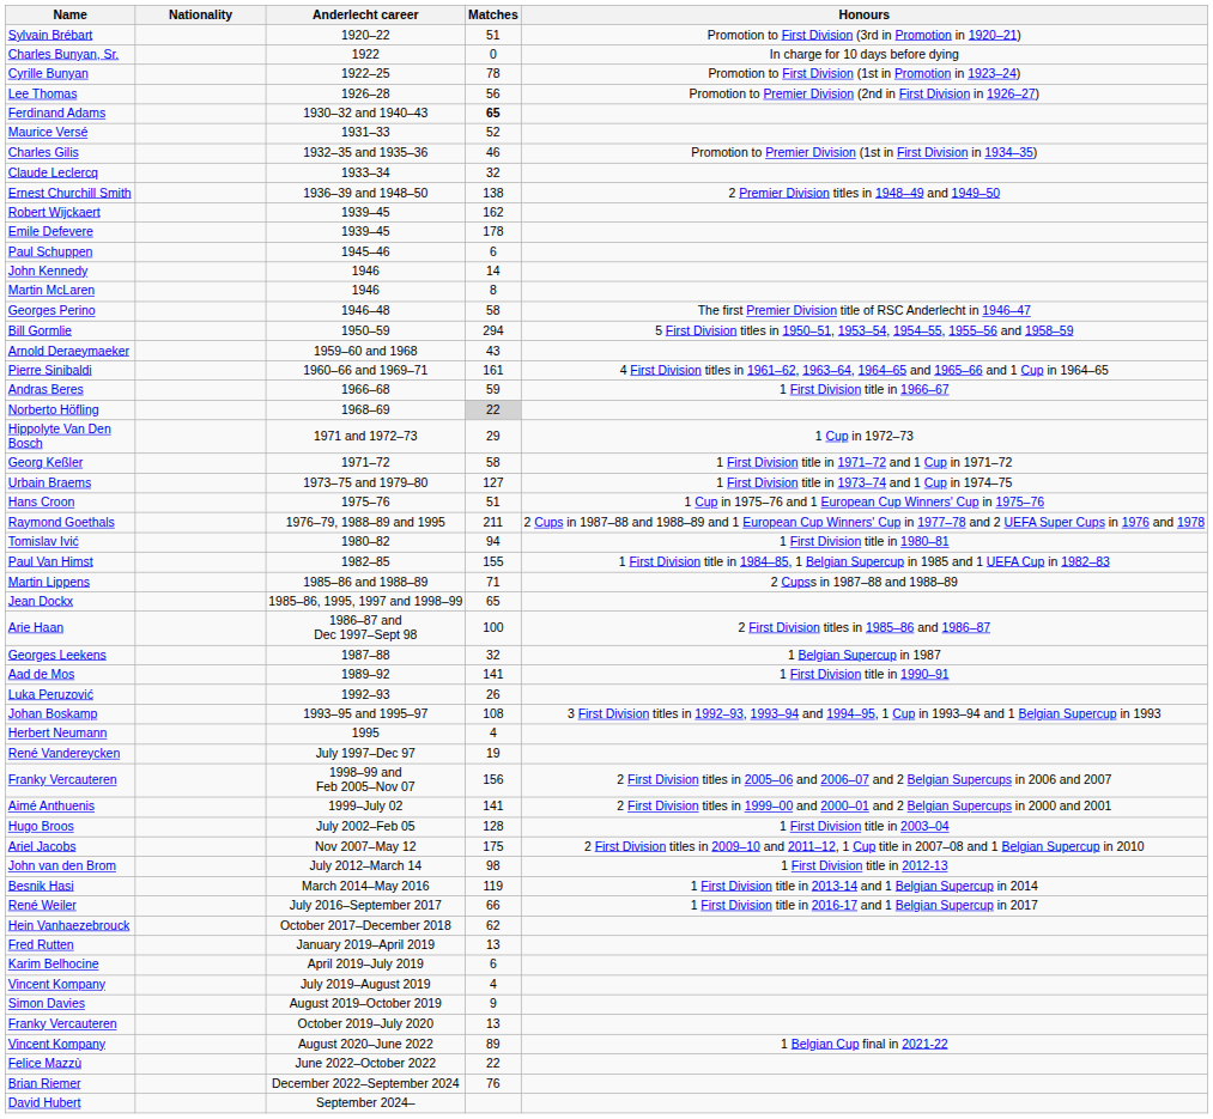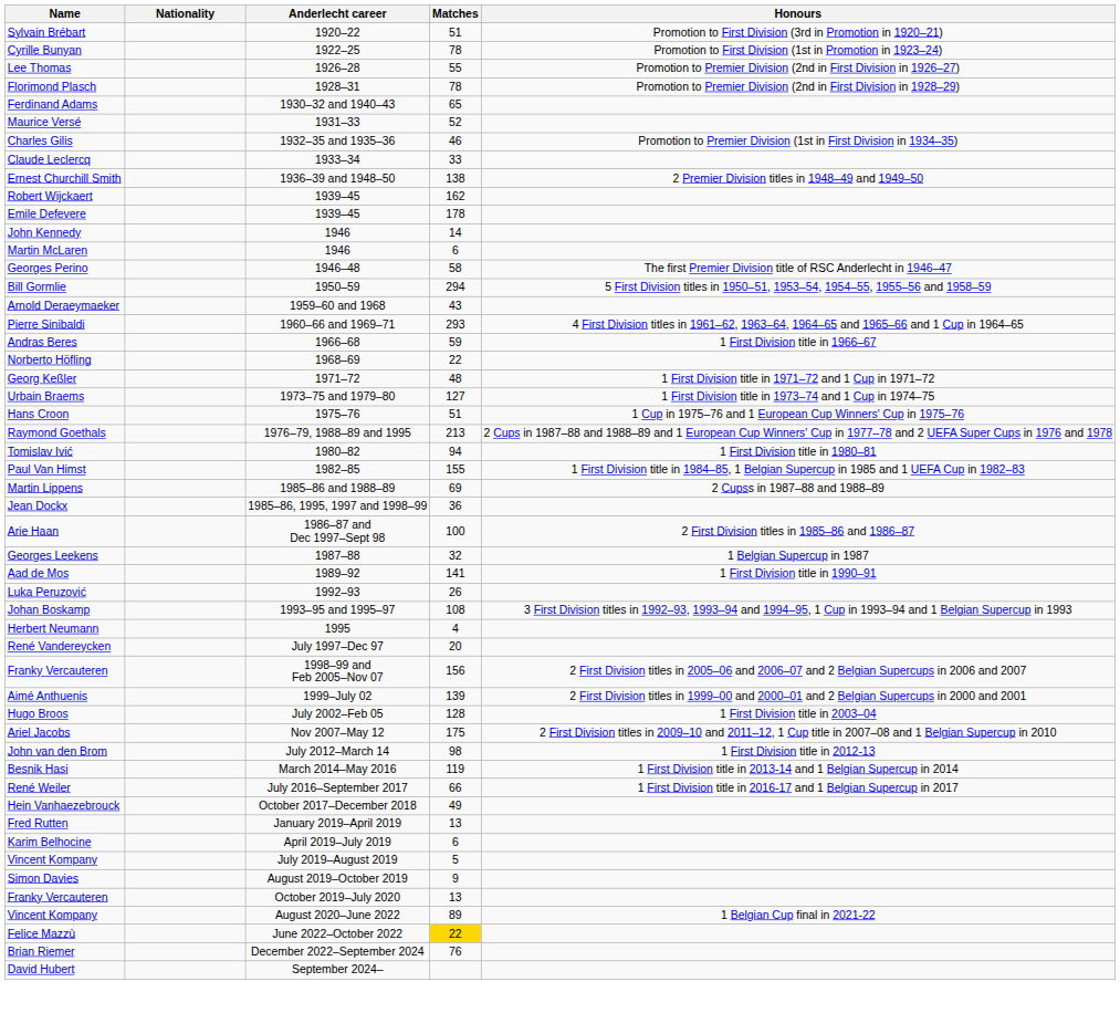- row: Charles Bunyan, Sr. | 1922 | 0 | In charge for 10 days before dying
Lee Thomas | Matches: 56 -> 55
+ row: Florimond Plasch | 1928–31 | 78 | Promotion to Premier Division (2nd in First Division in 1928–29)
Ferdinand Adams | Matches: bold -> normal
Claude Leclercq | Matches: 32 -> 33
- row: Paul Schuppen | 1945–46 | 6
Martin McLaren | Matches: 8 -> 6
Pierre Sinibaldi | Matches: 161 -> 293
Norberto Höfling | Matches: lightgrey background -> no background
- row: Hippolyte Van Den Bosch | 1971 and 1972–73 | 29 | 1 Cup in 1972–73
Georg Keßler | Matches: 58 -> 48
Raymond Goethals | Matches: 211 -> 213
Martin Lippens | Matches: 71 -> 69
Jean Dockx | Matches: 65 -> 36
René Vandereycken | Matches: 19 -> 20
Aimé Anthuenis | Matches: 141 -> 139
Hein Vanhaezebrouck | Matches: 62 -> 49
Vincent Kompany / July 2019–August 2019 | Matches: 4 -> 5
Felice Mazzù | Matches: no background -> gold background
